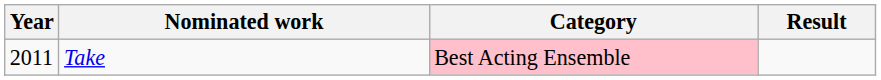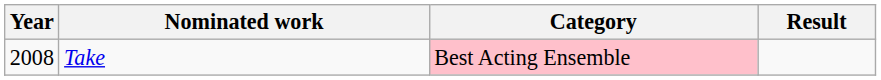Take | Year: 2011 -> 2008
